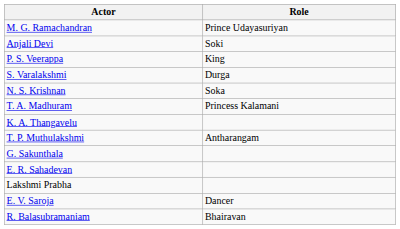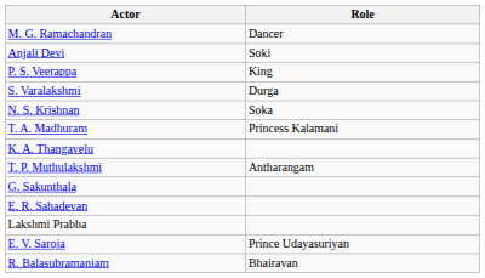M. G. Ramachandran | Role: Prince Udayasuriyan -> Dancer
E. V. Saroja | Role: Dancer -> Prince Udayasuriyan
